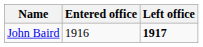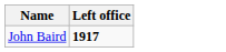- column: Entered office | 1916
